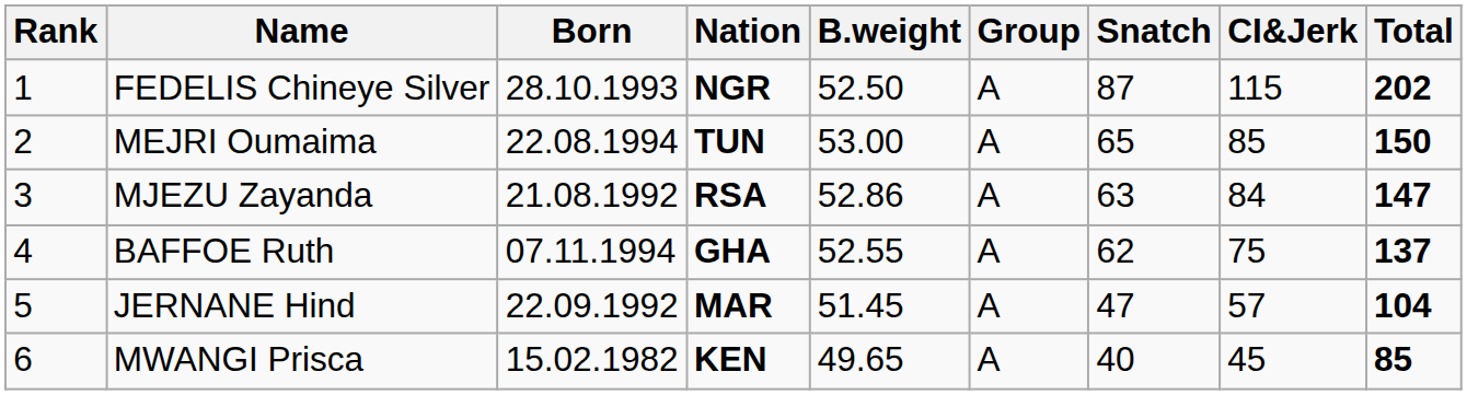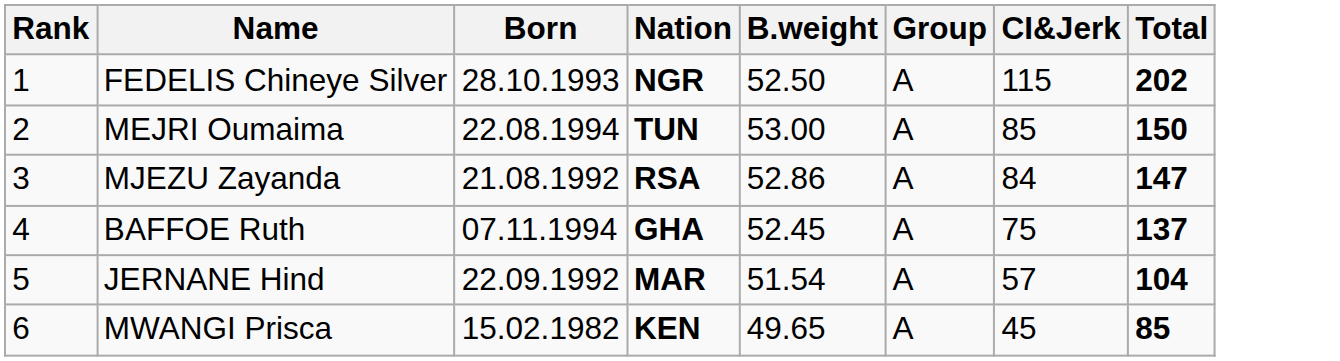- column: Snatch | 87 | 65 | 63 | 62 | 47 | 40
BAFFOE Ruth | B.weight: 52.55 -> 52.45
JERNANE Hind | B.weight: 51.45 -> 51.54
